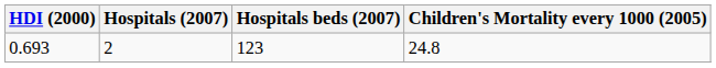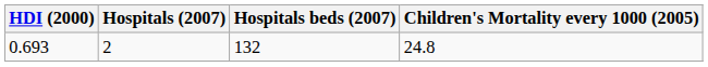0.693 | Hospitals beds (2007): 123 -> 132
